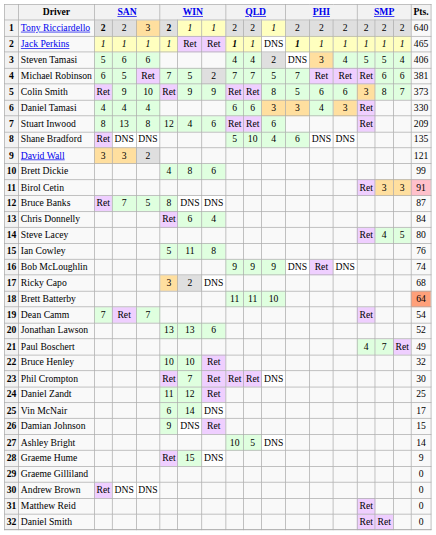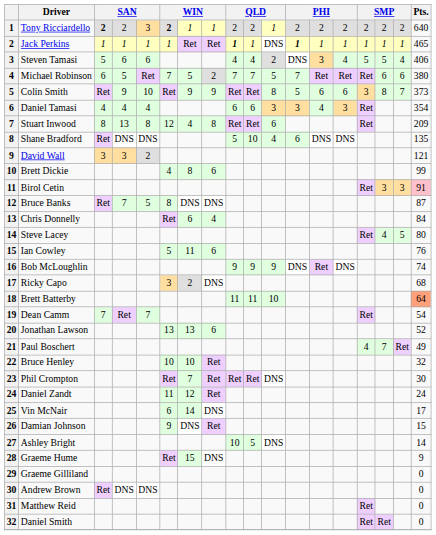Michael Robinson | Pts.: 381 -> 380
Daniel Tamasi | Pts.: 330 -> 354
Stuart Inwood | column 8: 6 -> 8
Ian Cowley | column 8: 8 -> 6
Daniel Zandt | Pts.: 25 -> 24
